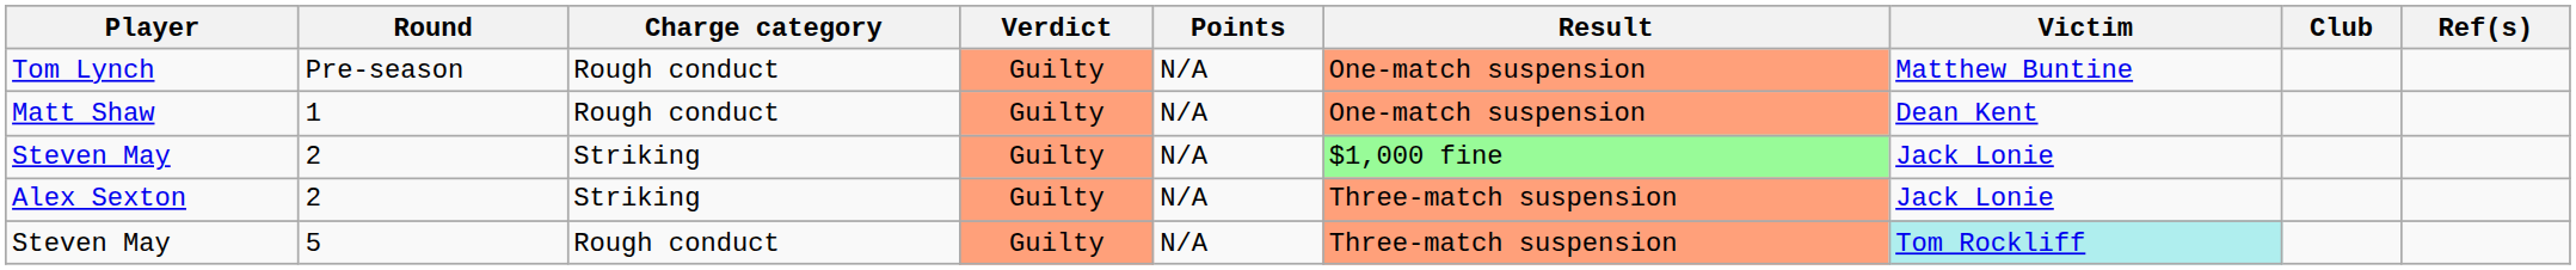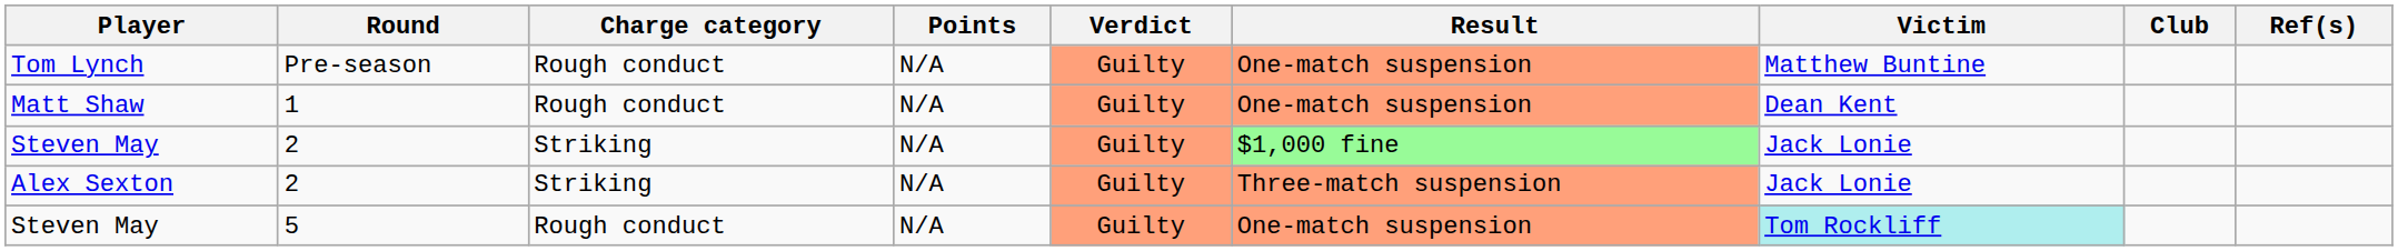columns swapped: Verdict <-> Points
Steven May / 5 | Result: Three-match suspension -> One-match suspension
